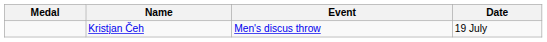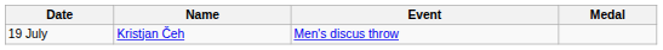columns swapped: Medal <-> Date
